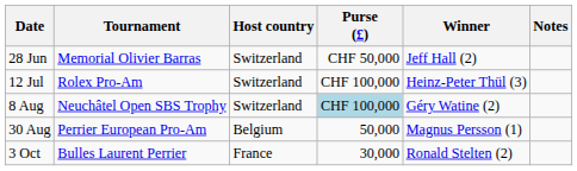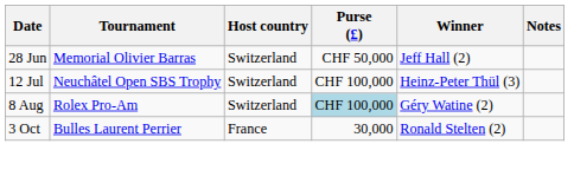12 Jul | Tournament: Rolex Pro-Am -> Neuchâtel Open SBS Trophy
8 Aug | Tournament: Neuchâtel Open SBS Trophy -> Rolex Pro-Am
- row: 30 Aug | Perrier European Pro-Am | Belgium | 50,000 | Magnus Persson (1)
